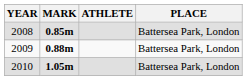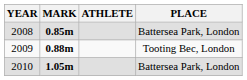2009 | PLACE: Battersea Park, London -> Tooting Bec, London
